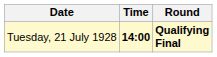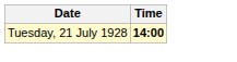- column: Round | Qualifying Final
